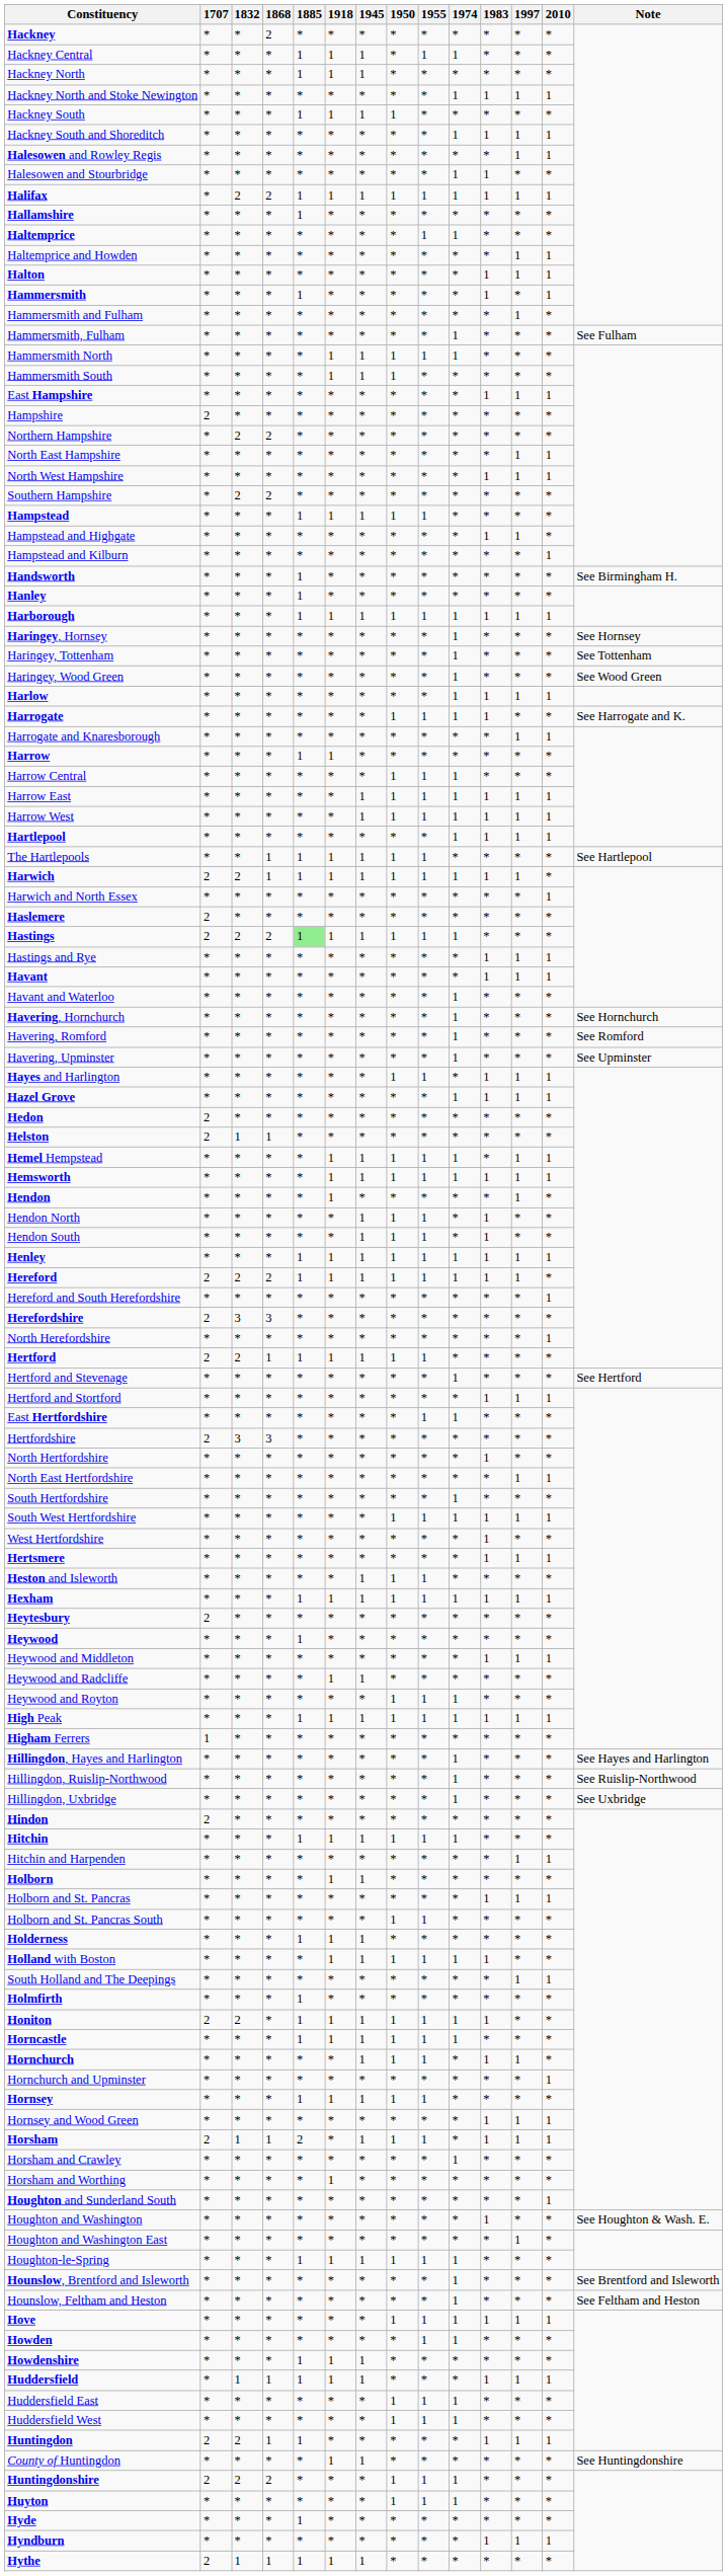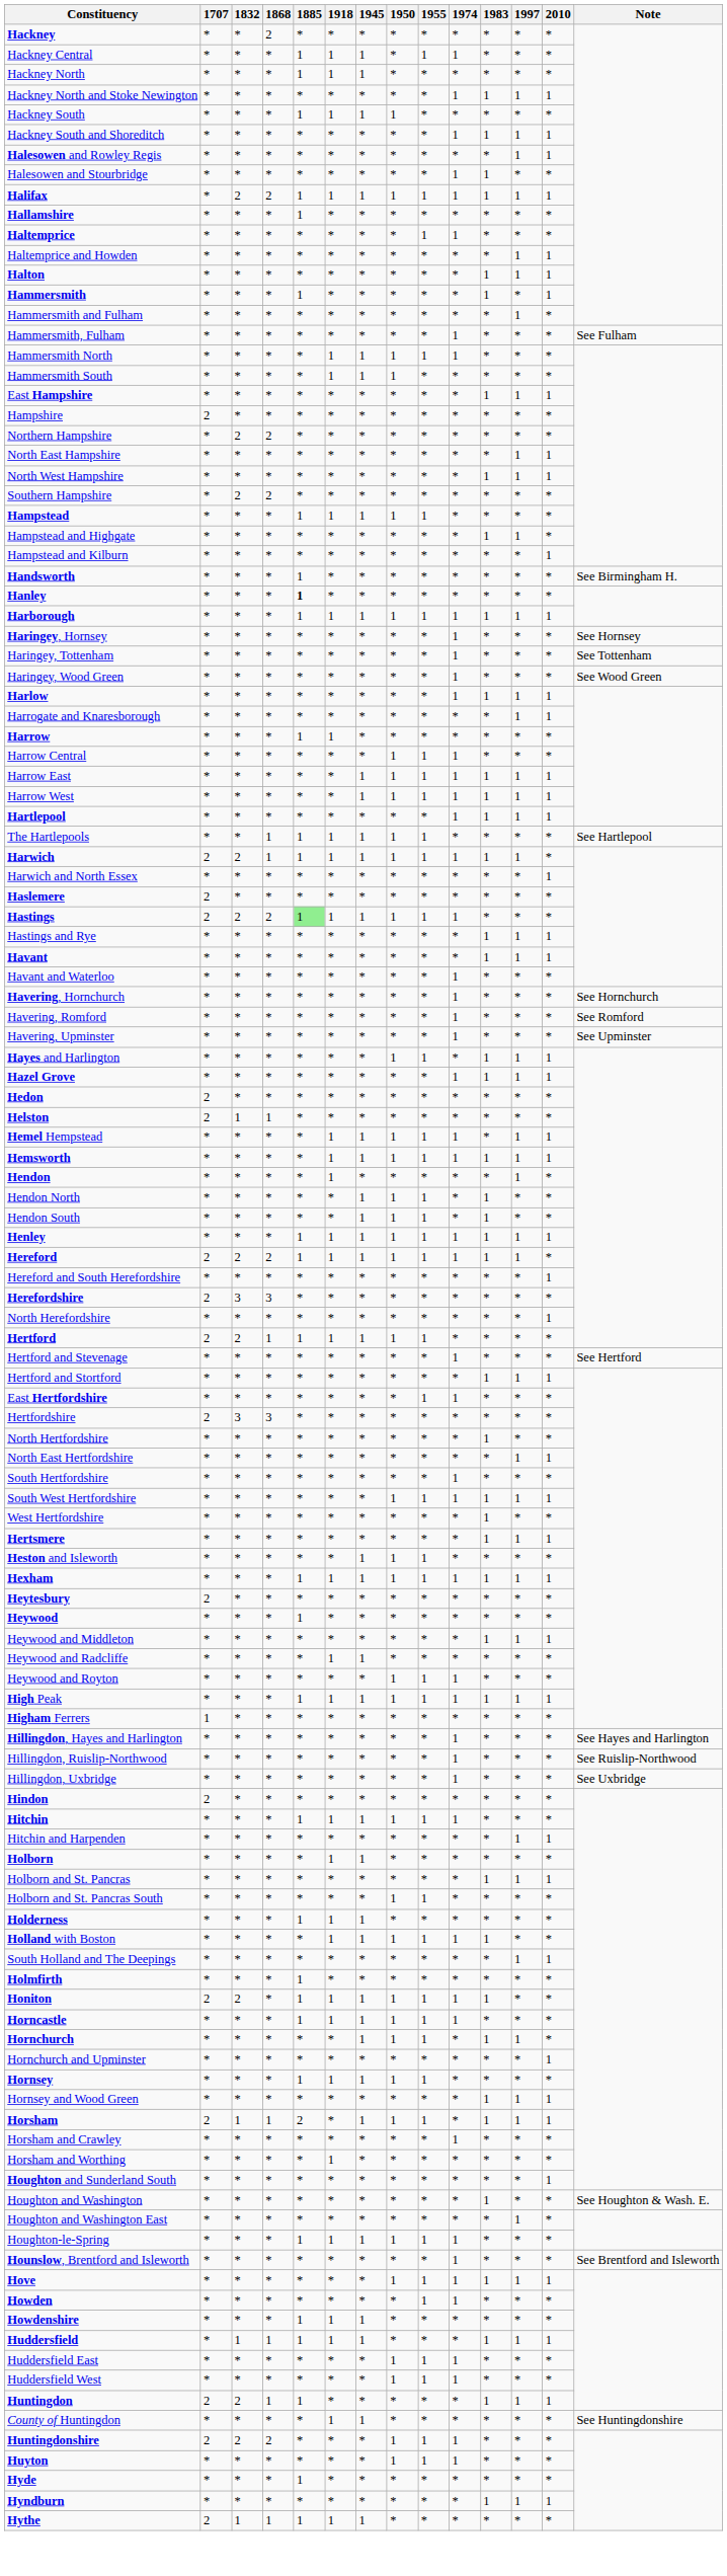Hanley | 1885: normal -> bold
- row: Harrogate | * | * | * | * | * | * | 1 | 1 | 1 | 1 | * | * | See Harrogate and K.
- row: Hounslow, Feltham and Heston | * | * | * | * | * | * | * | * | 1 | * | * | * | See Feltham and Heston
